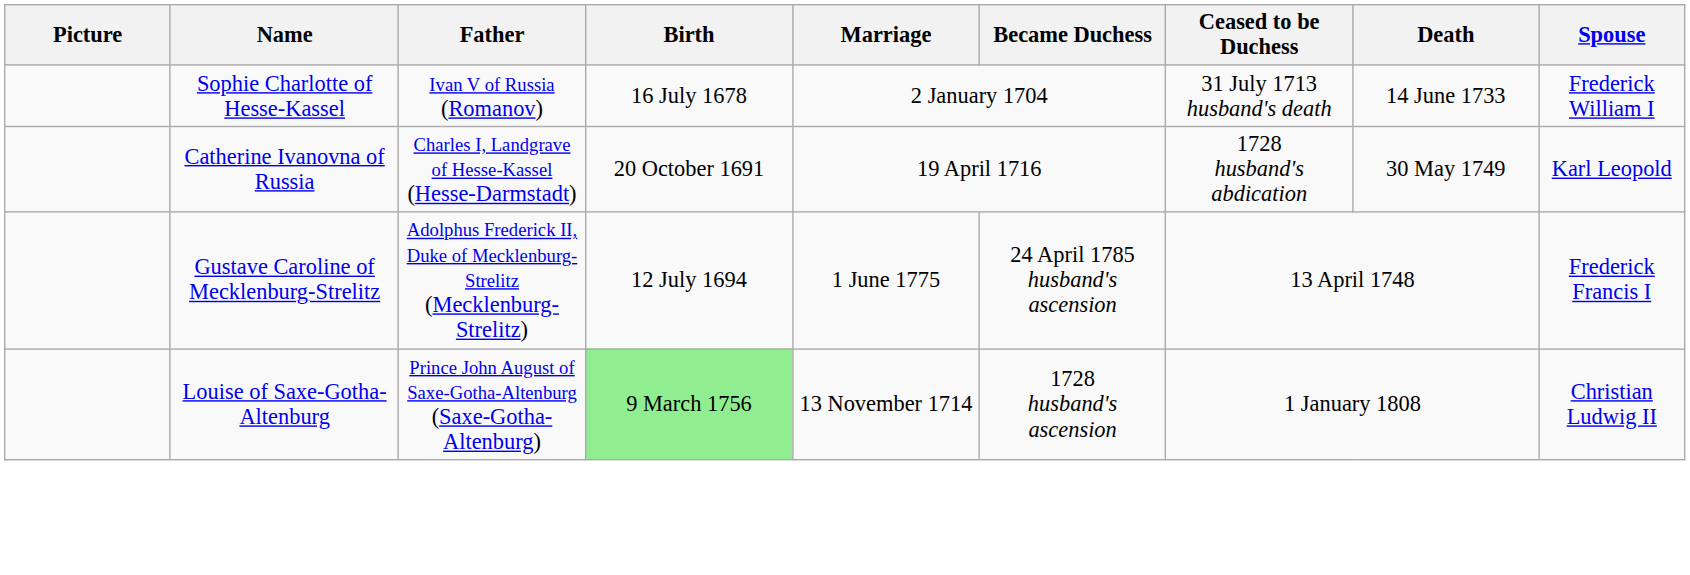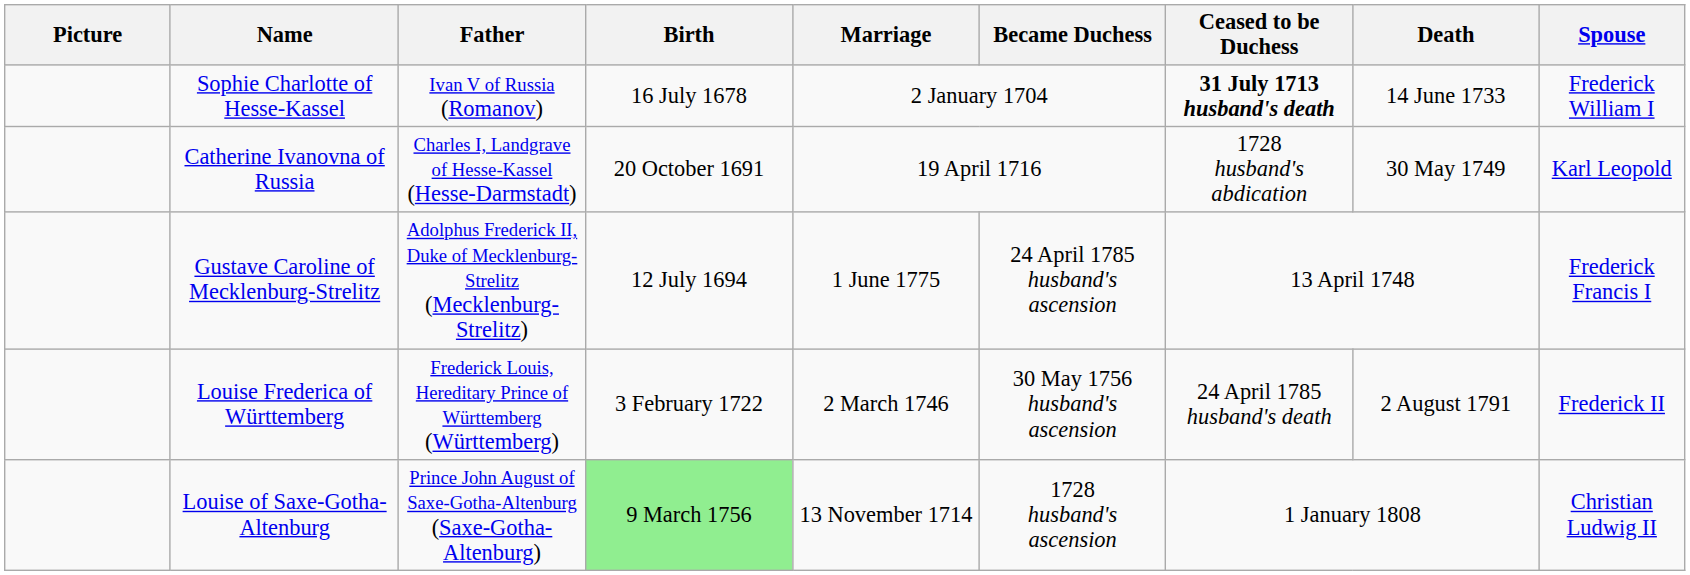Sophie Charlotte of Hesse-Kassel | Ceased to be Duchess: normal -> bold
+ row: Louise Frederica of Württemberg | Frederick Louis, Hereditary Prince of Württemberg (Württemberg) | 3 February 1722 | 2 March 1746 | 30 May 1756 husband's ascension | 24 April 1785 husband's death | 2 August 1791 | Frederick II
